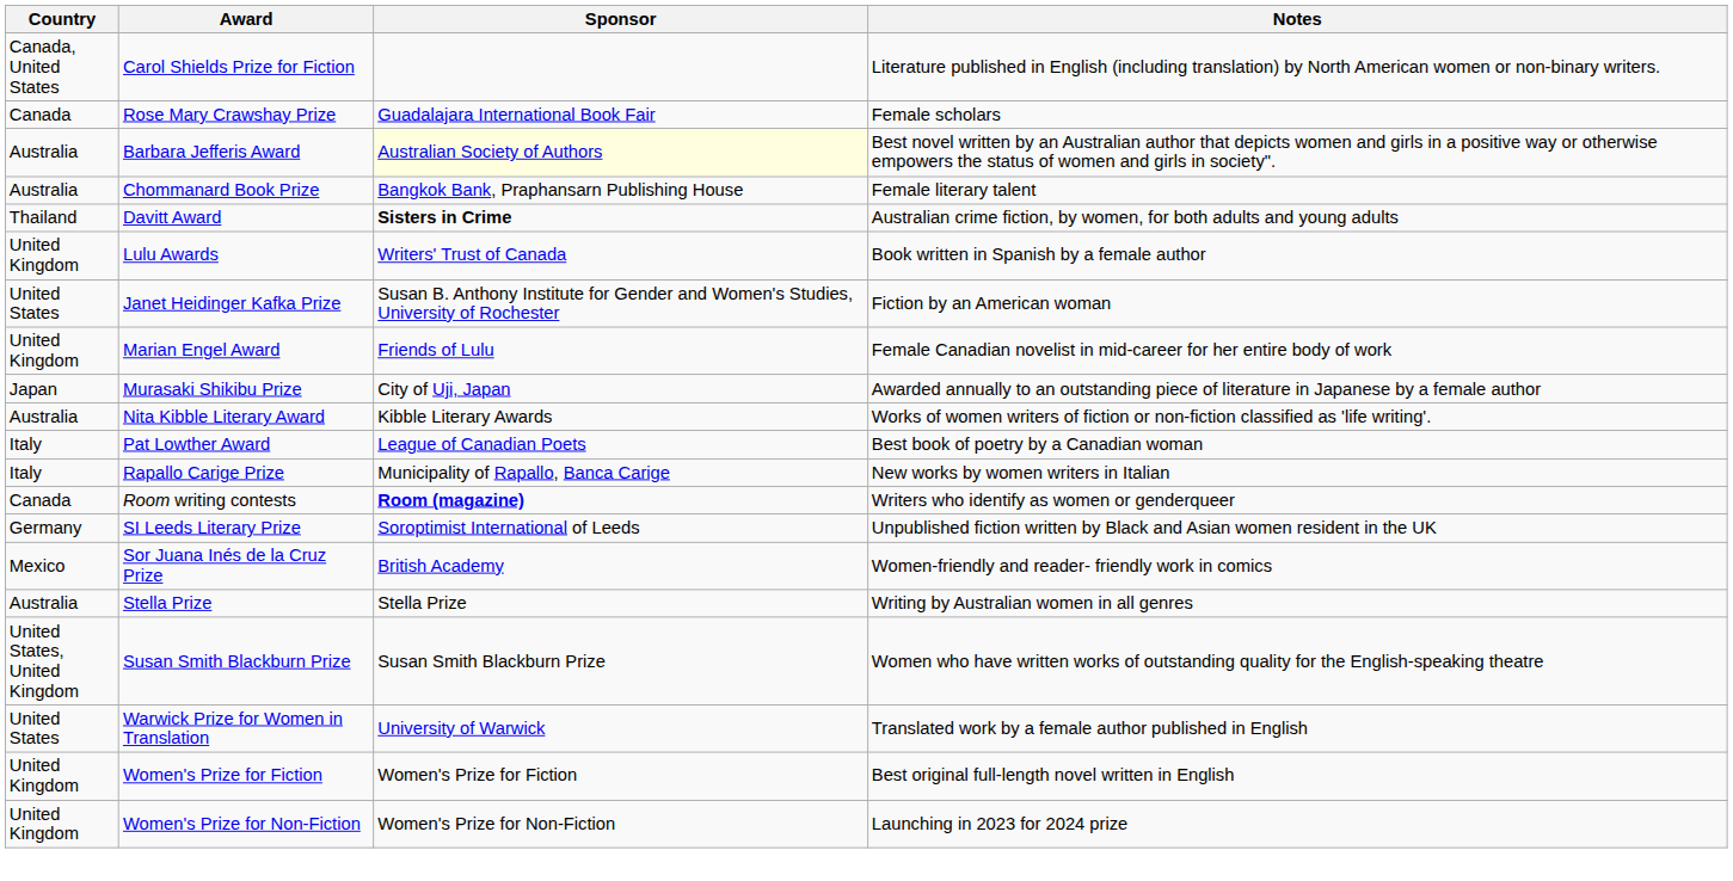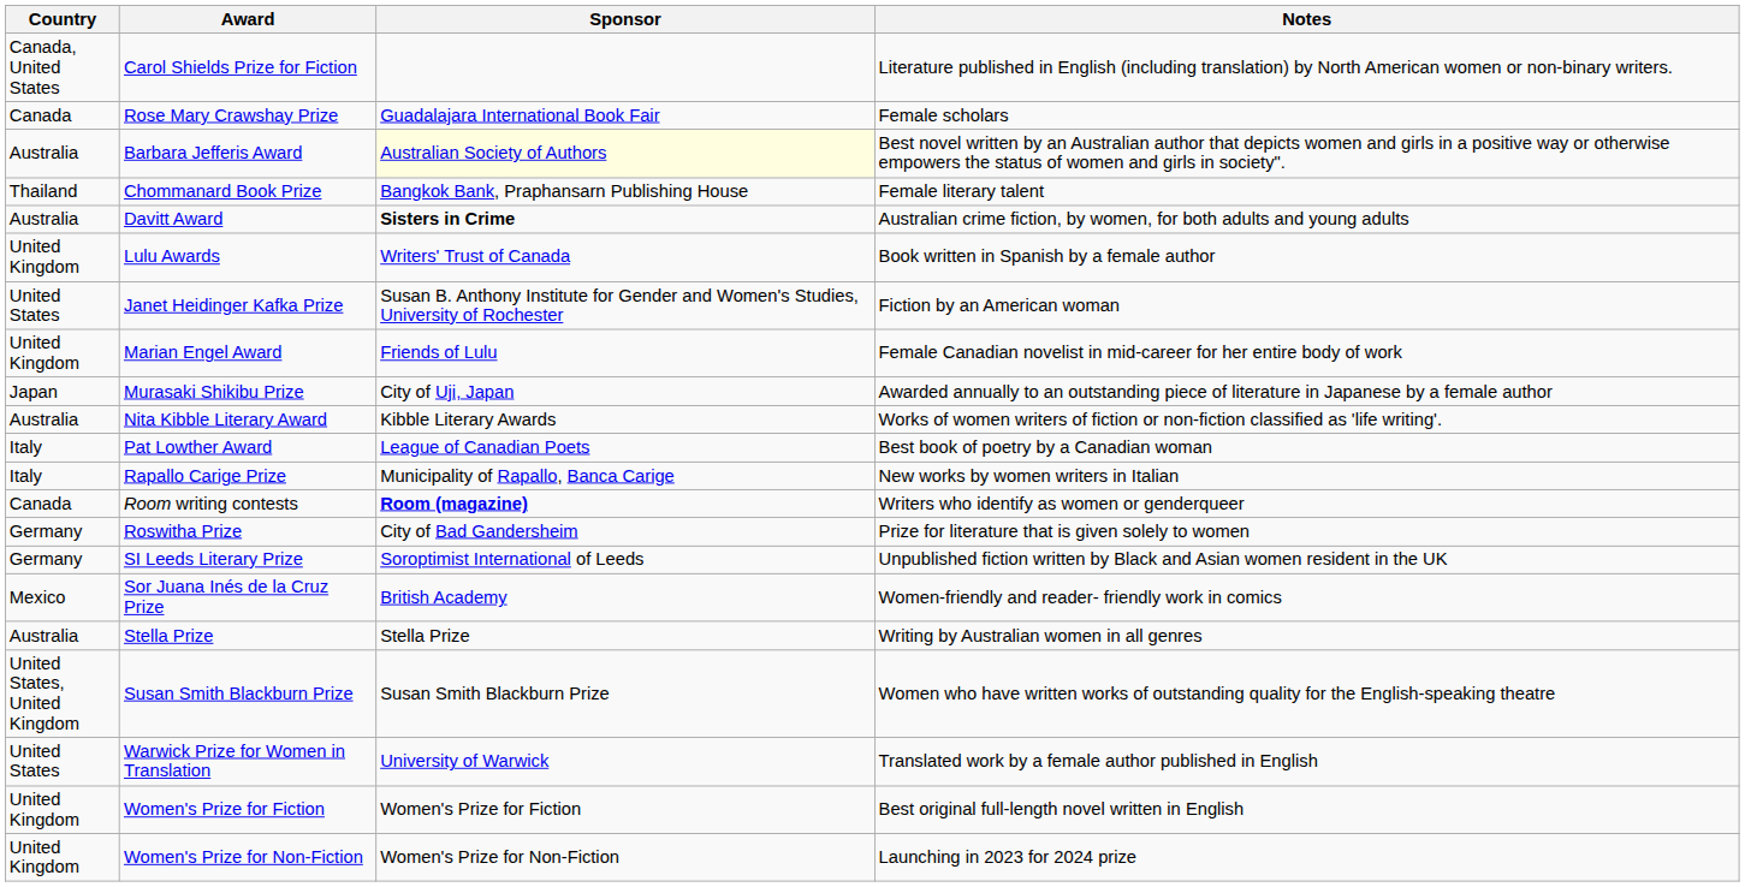Chommanard Book Prize | Country: Australia -> Thailand
Davitt Award | Country: Thailand -> Australia
+ row: Germany | Roswitha Prize | City of Bad Gandersheim | Prize for literature that is given solely to women
